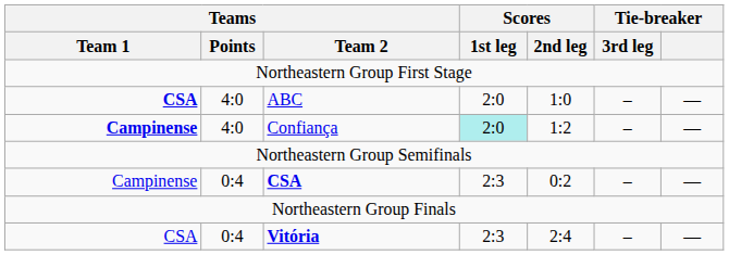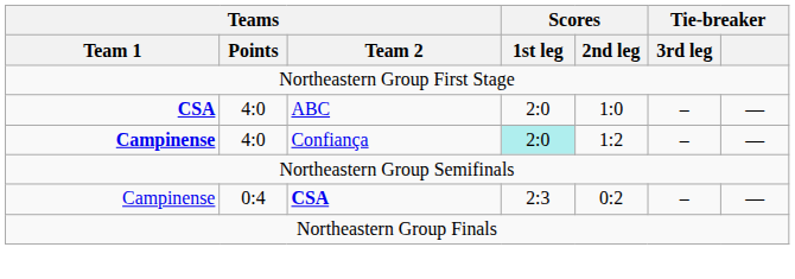- row: CSA | 0:4 | Vitória | 2:3 | 2:4 | – | —
